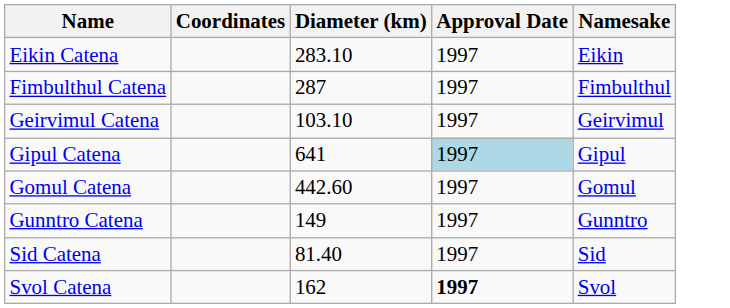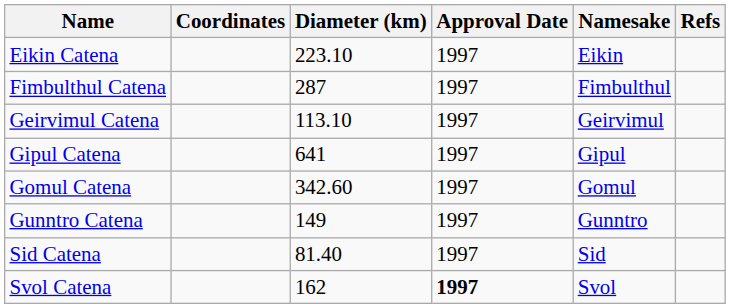+ column: Refs
Eikin Catena | Diameter (km): 283.10 -> 223.10
Geirvimul Catena | Diameter (km): 103.10 -> 113.10
Gipul Catena | Approval Date: lightblue background -> no background
Gomul Catena | Diameter (km): 442.60 -> 342.60
